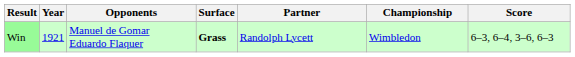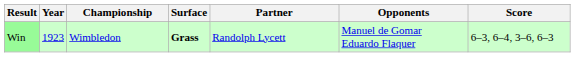columns swapped: Championship <-> Opponents
Win | Year: 1921 -> 1923
